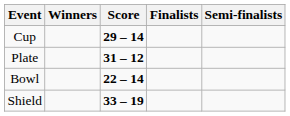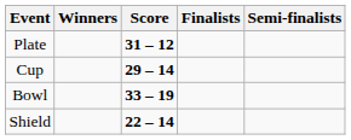rows swapped: Cup <-> Plate
Bowl | Score: 22 – 14 -> 33 – 19
Shield | Score: 33 – 19 -> 22 – 14
